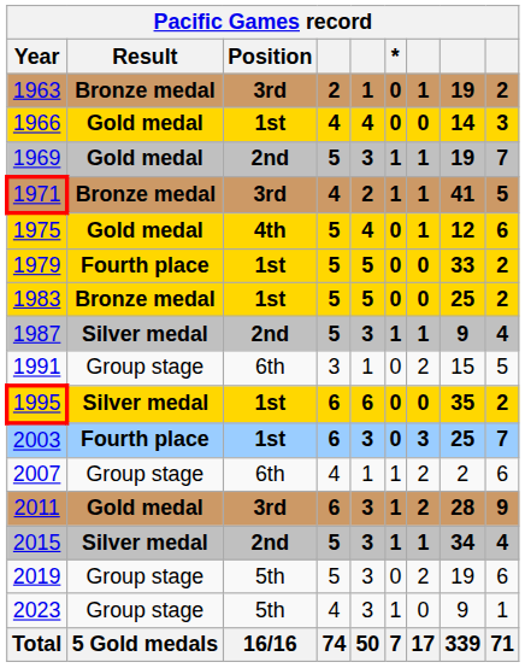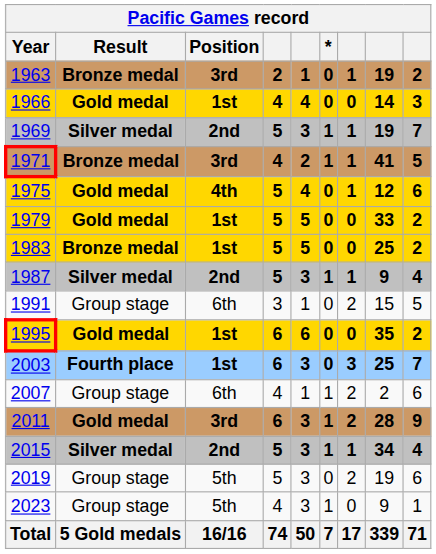1969 | Result: Gold medal -> Silver medal
1979 | Result: Fourth place -> Gold medal
1995 | Result: Silver medal -> Gold medal
